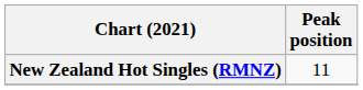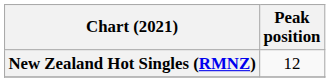New Zealand Hot Singles (RMNZ) | Peak position: 11 -> 12
